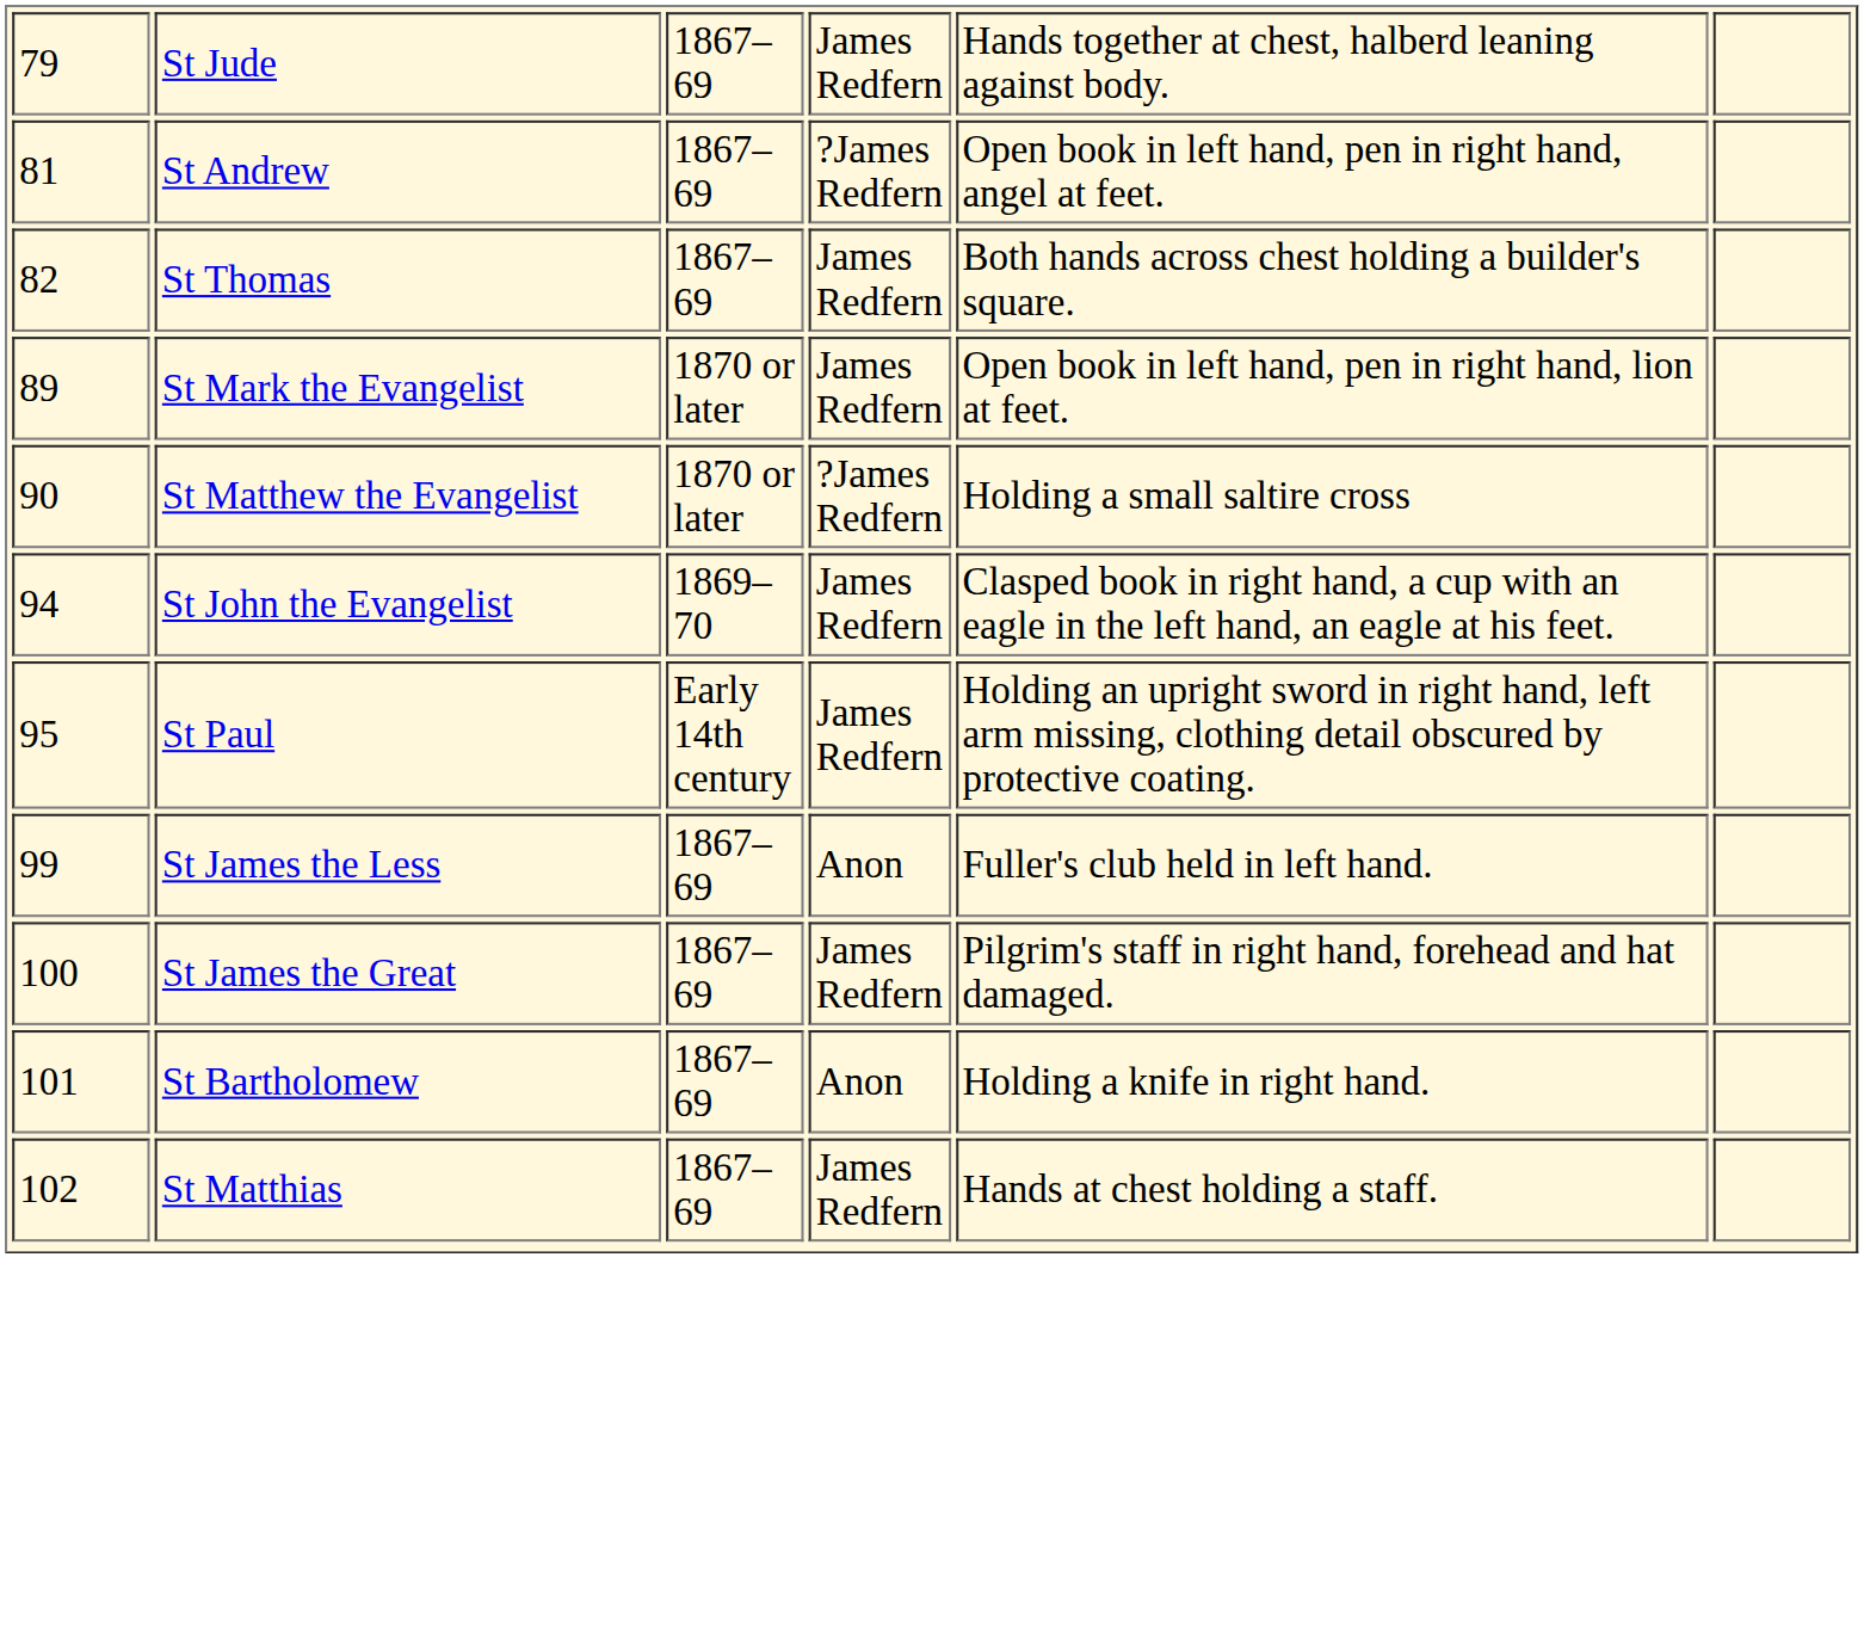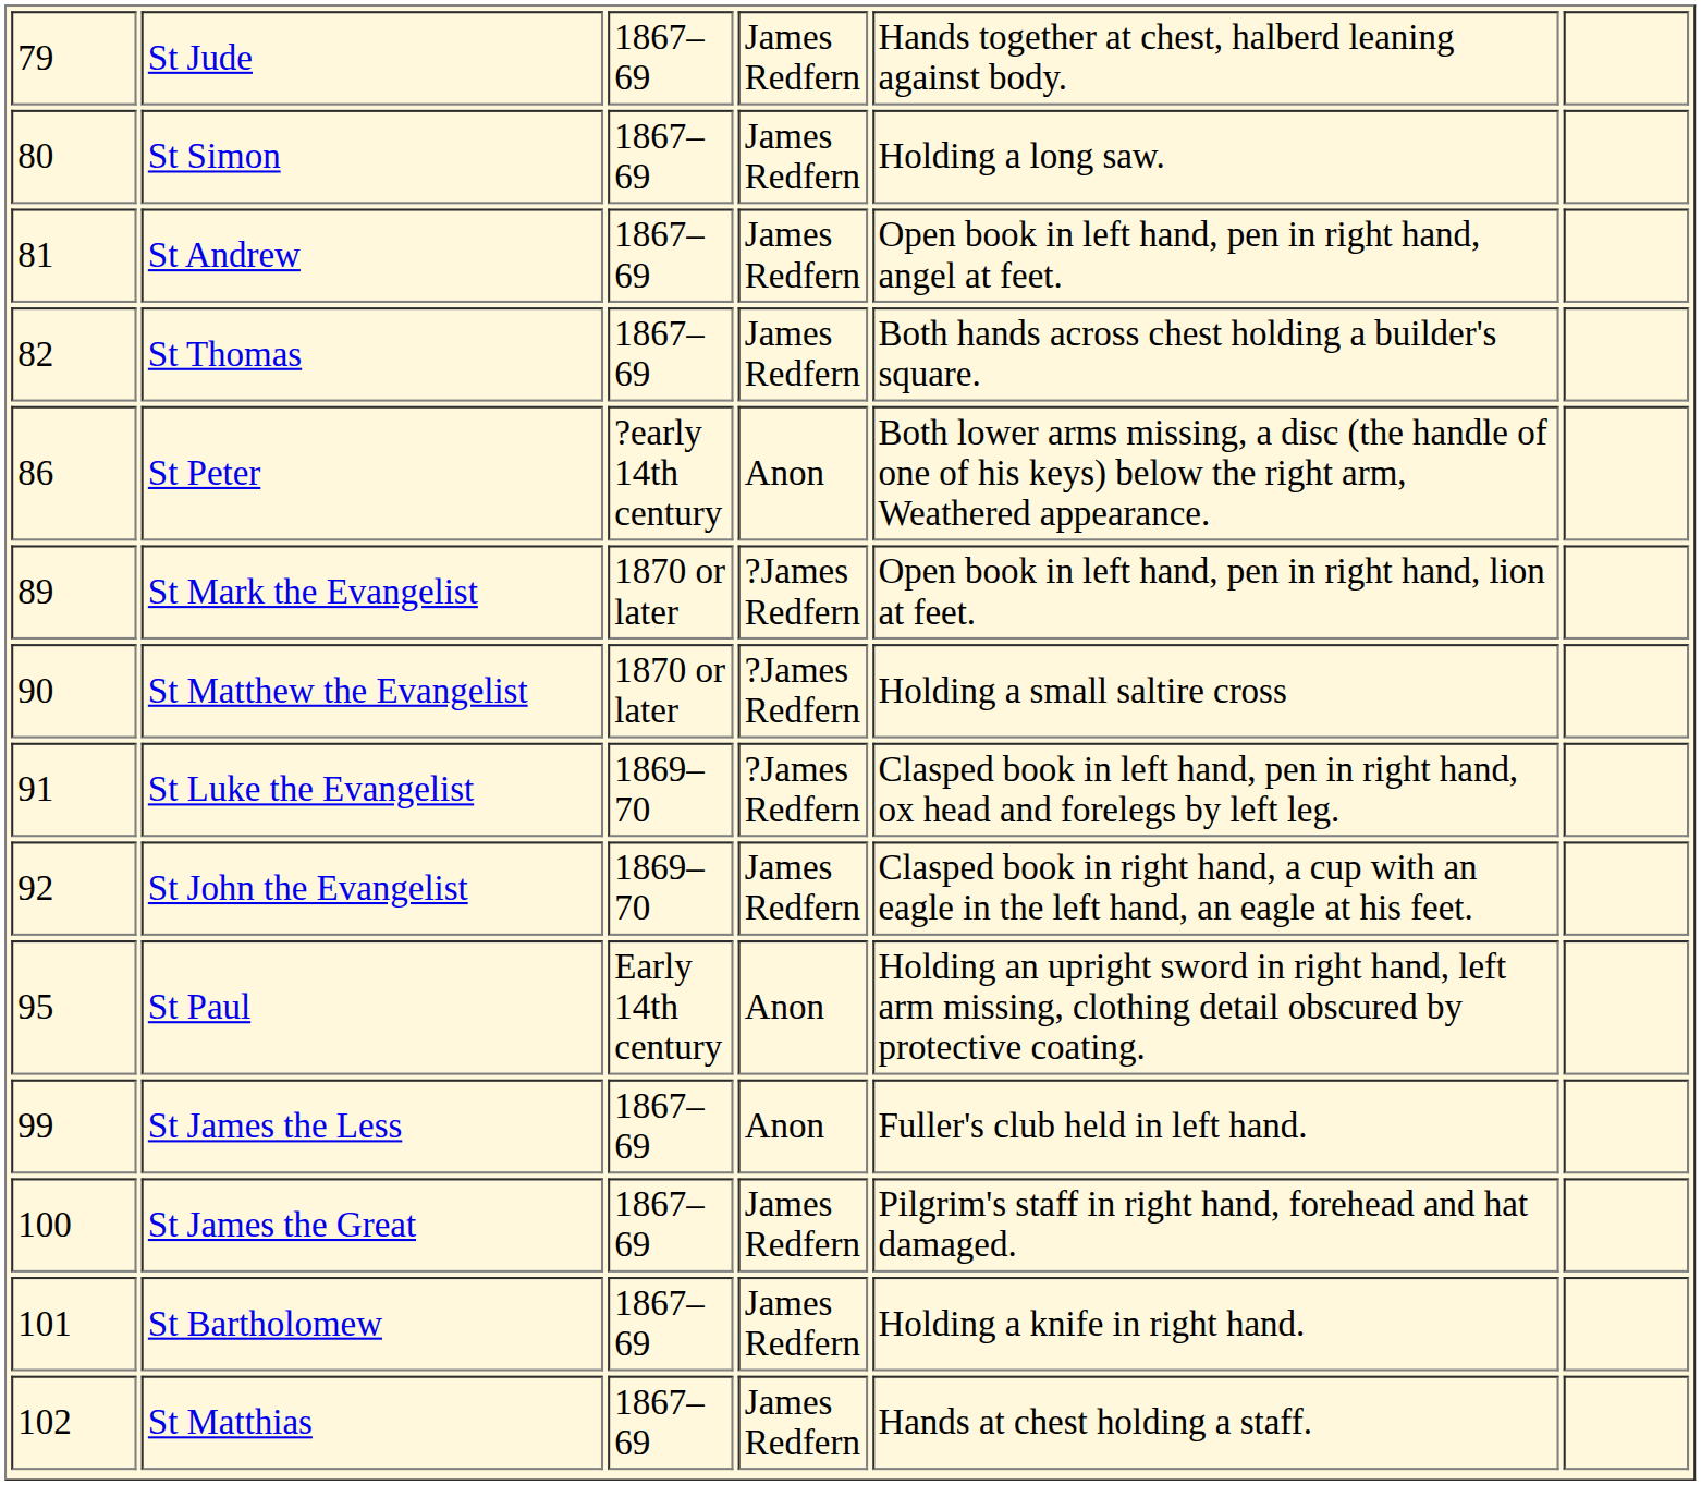+ row: 80 | St Simon | 1867–69 | James Redfern | Holding a long saw.
St Andrew | column 4: ?James Redfern -> James Redfern
+ row: 86 | St Peter | ?early 14th century | Anon | Both lower arms missing, a disc (the handle of one of his keys) below the right arm, Weathered appearance.
St Mark the Evangelist | column 4: James Redfern -> ?James Redfern
+ row: 91 | St Luke the Evangelist | 1869–70 | ?James Redfern | Clasped book in left hand, pen in right hand, ox head and forelegs by left leg.
St John the Evangelist | column 1: 94 -> 92
St Paul | column 4: James Redfern -> Anon
St Bartholomew | column 4: Anon -> James Redfern
